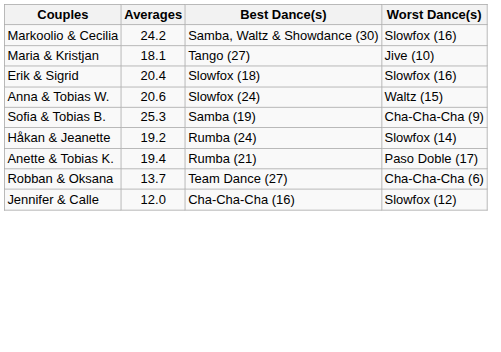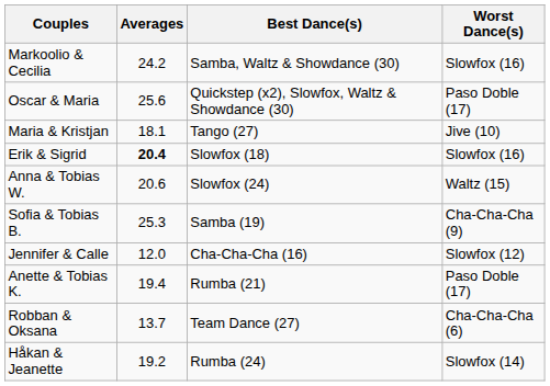+ row: Oscar & Maria | 25.6 | Quickstep (x2), Slowfox, Waltz & Showdance (30) | Paso Doble (17)
Erik & Sigrid | Averages: normal -> bold
rows swapped: Håkan & Jeanette <-> Jennifer & Calle
